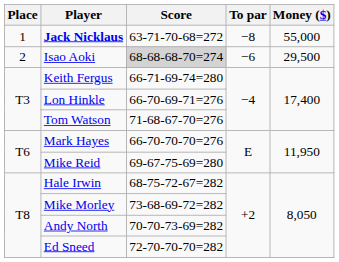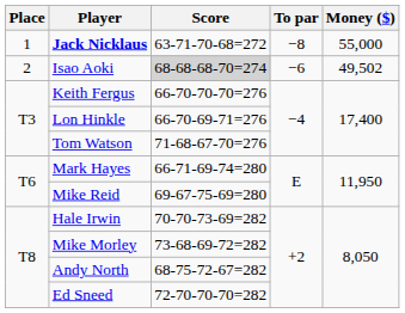Isao Aoki | Money ($): 29,500 -> 49,502
Keith Fergus | Score: 66-71-69-74=280 -> 66-70-70-70=276
Mark Hayes | Score: 66-70-70-70=276 -> 66-71-69-74=280
Hale Irwin | Score: 68-75-72-67=282 -> 70-70-73-69=282
Andy North | Score: 70-70-73-69=282 -> 68-75-72-67=282
